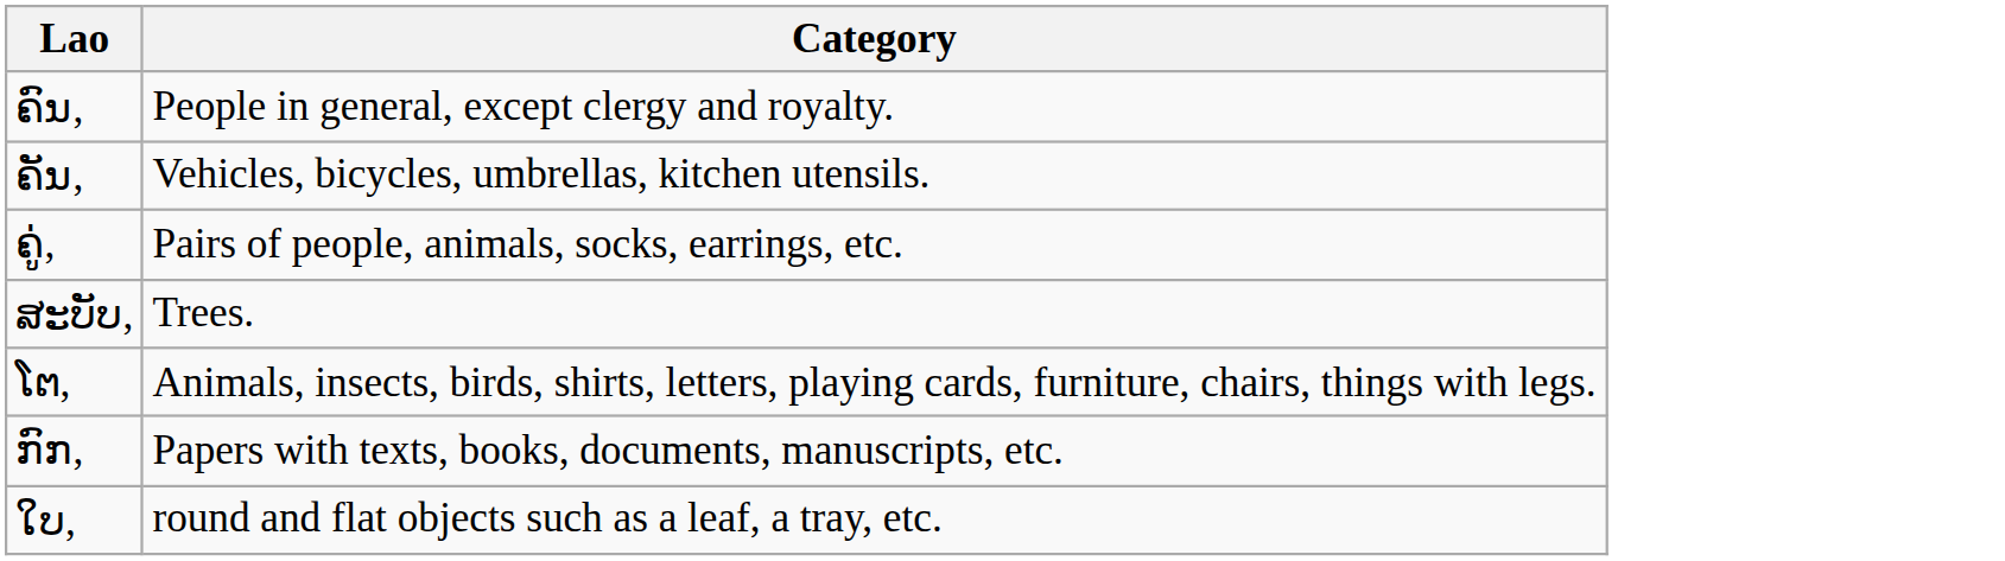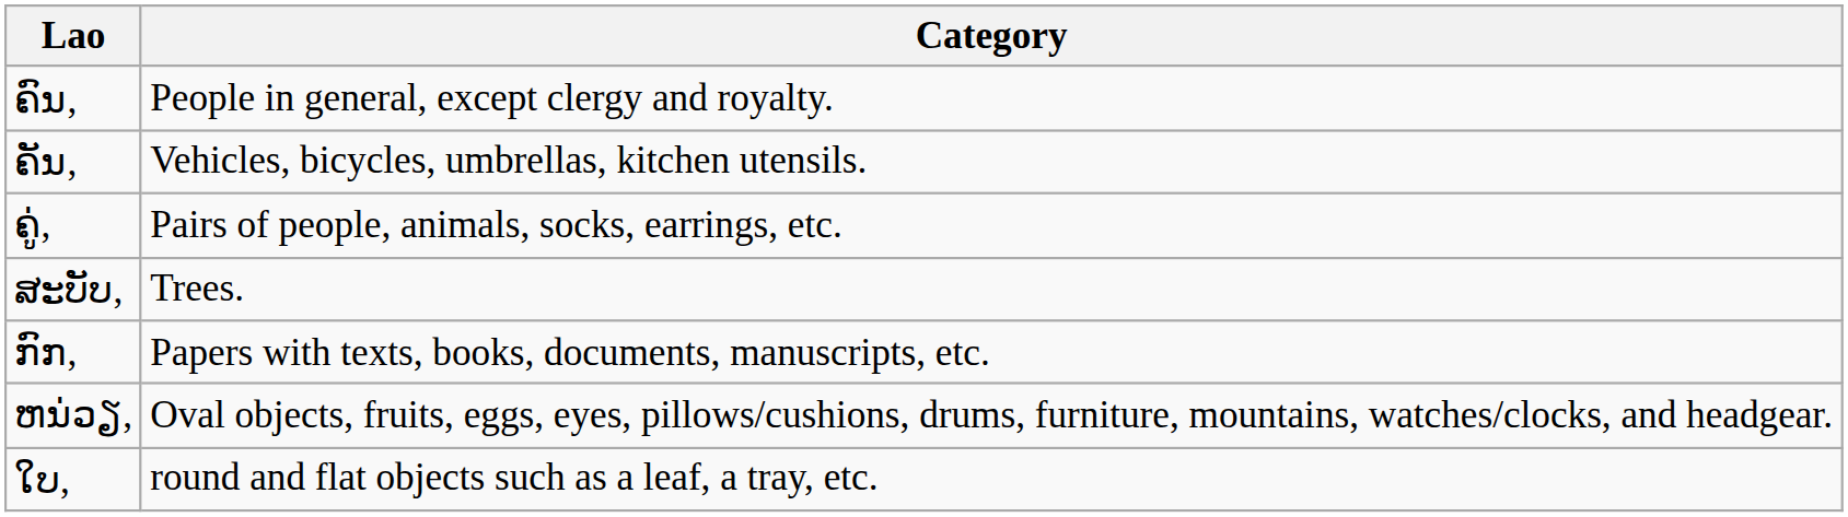- row: ໂຕ, | Animals, insects, birds, shirts, letters, playing cards, furniture, chairs, things with legs.
+ row: ຫນ່ວຽ, | Oval objects, fruits, eggs, eyes, pillows/cushions, drums, furniture, mountains, watches/clocks, and headgear.
